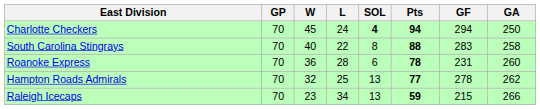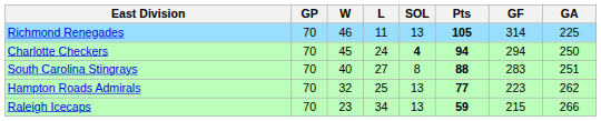+ row: Richmond Renegades | 70 | 46 | 11 | 13 | 105 | 314 | 225
South Carolina Stingrays | L: 22 -> 27
South Carolina Stingrays | GA: 258 -> 251
- row: Roanoke Express | 70 | 36 | 28 | 6 | 78 | 231 | 260
Hampton Roads Admirals | GF: 278 -> 223
